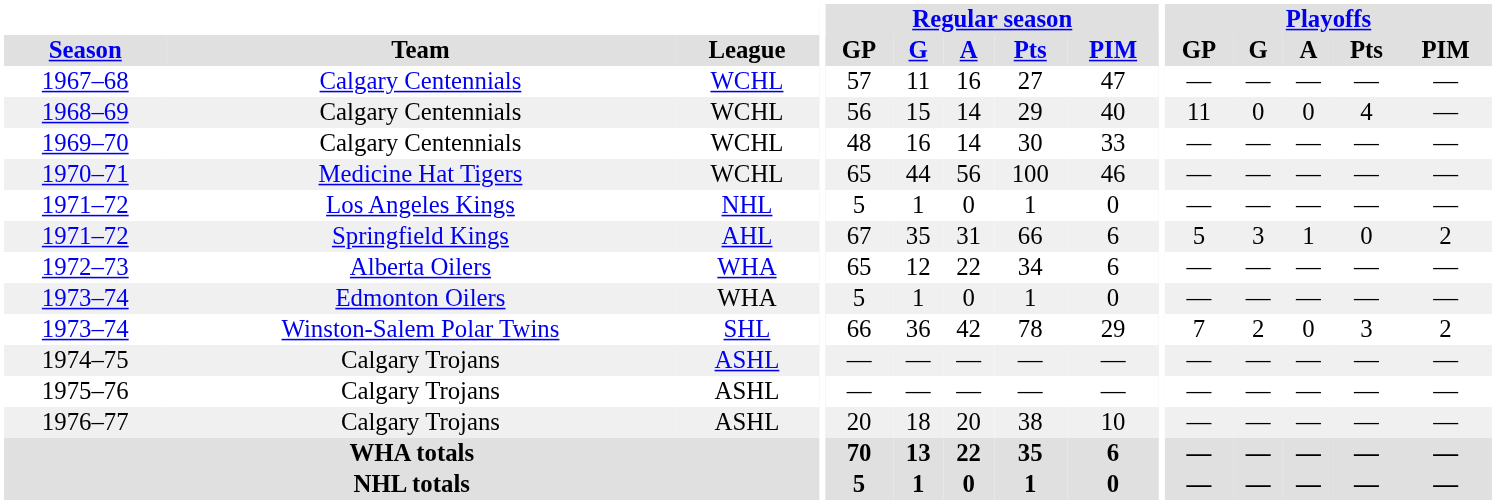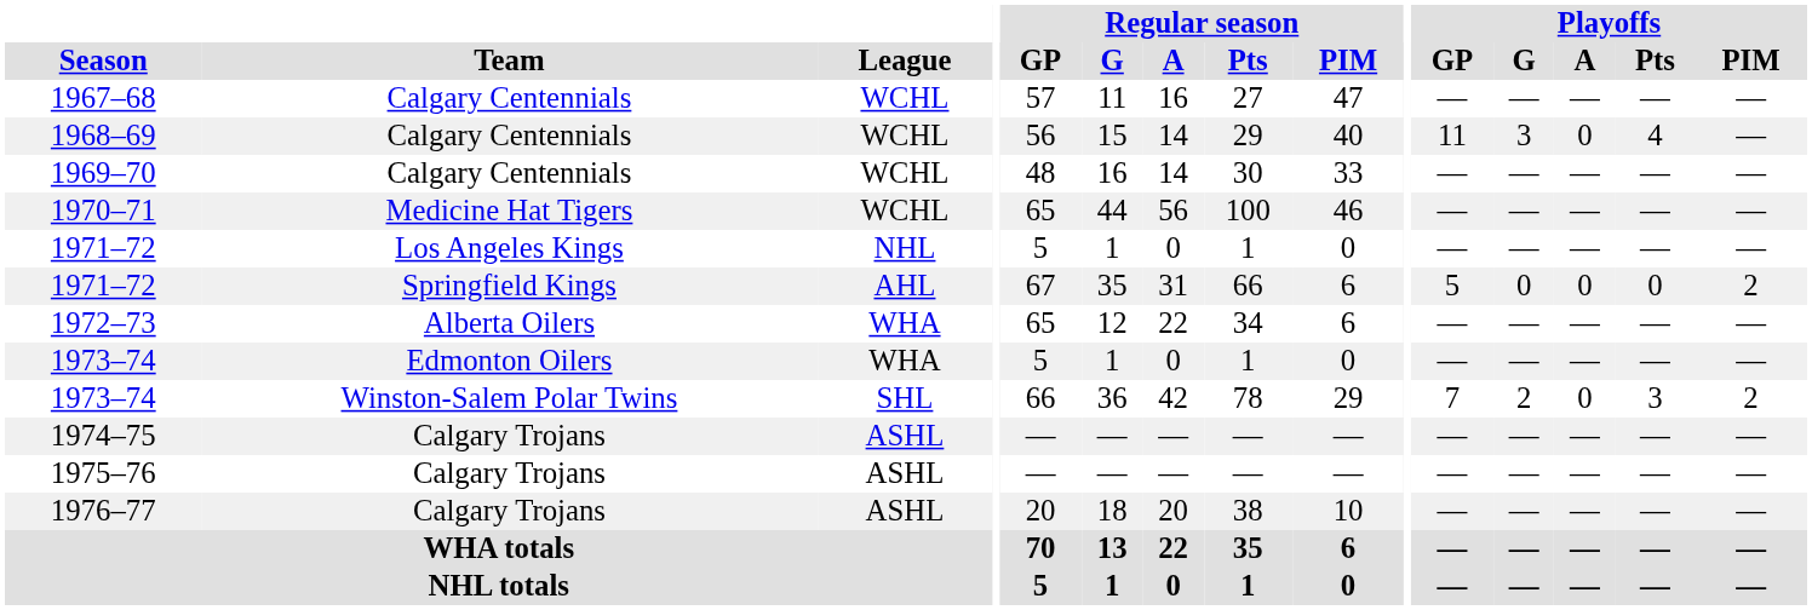1968–69 | Playoffs / G: 0 -> 3
1971–72 / Springfield Kings | Playoffs / G: 3 -> 0
1971–72 / Springfield Kings | Playoffs / A: 1 -> 0
